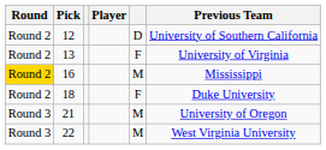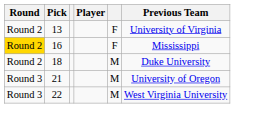- row: Round 2 | 12 | D | University of Southern California
16 | column 5: M -> F
18 | column 5: F -> M
